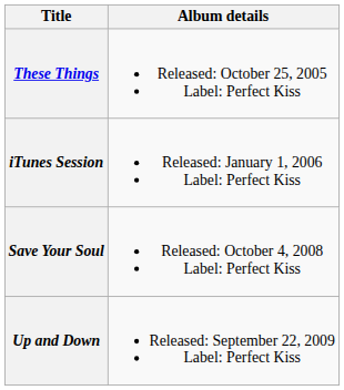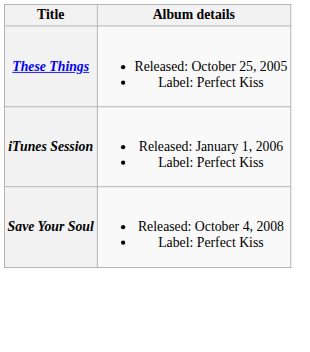- row: Up and Down | Released: September 22, 2009 Label: Perfect Kiss
